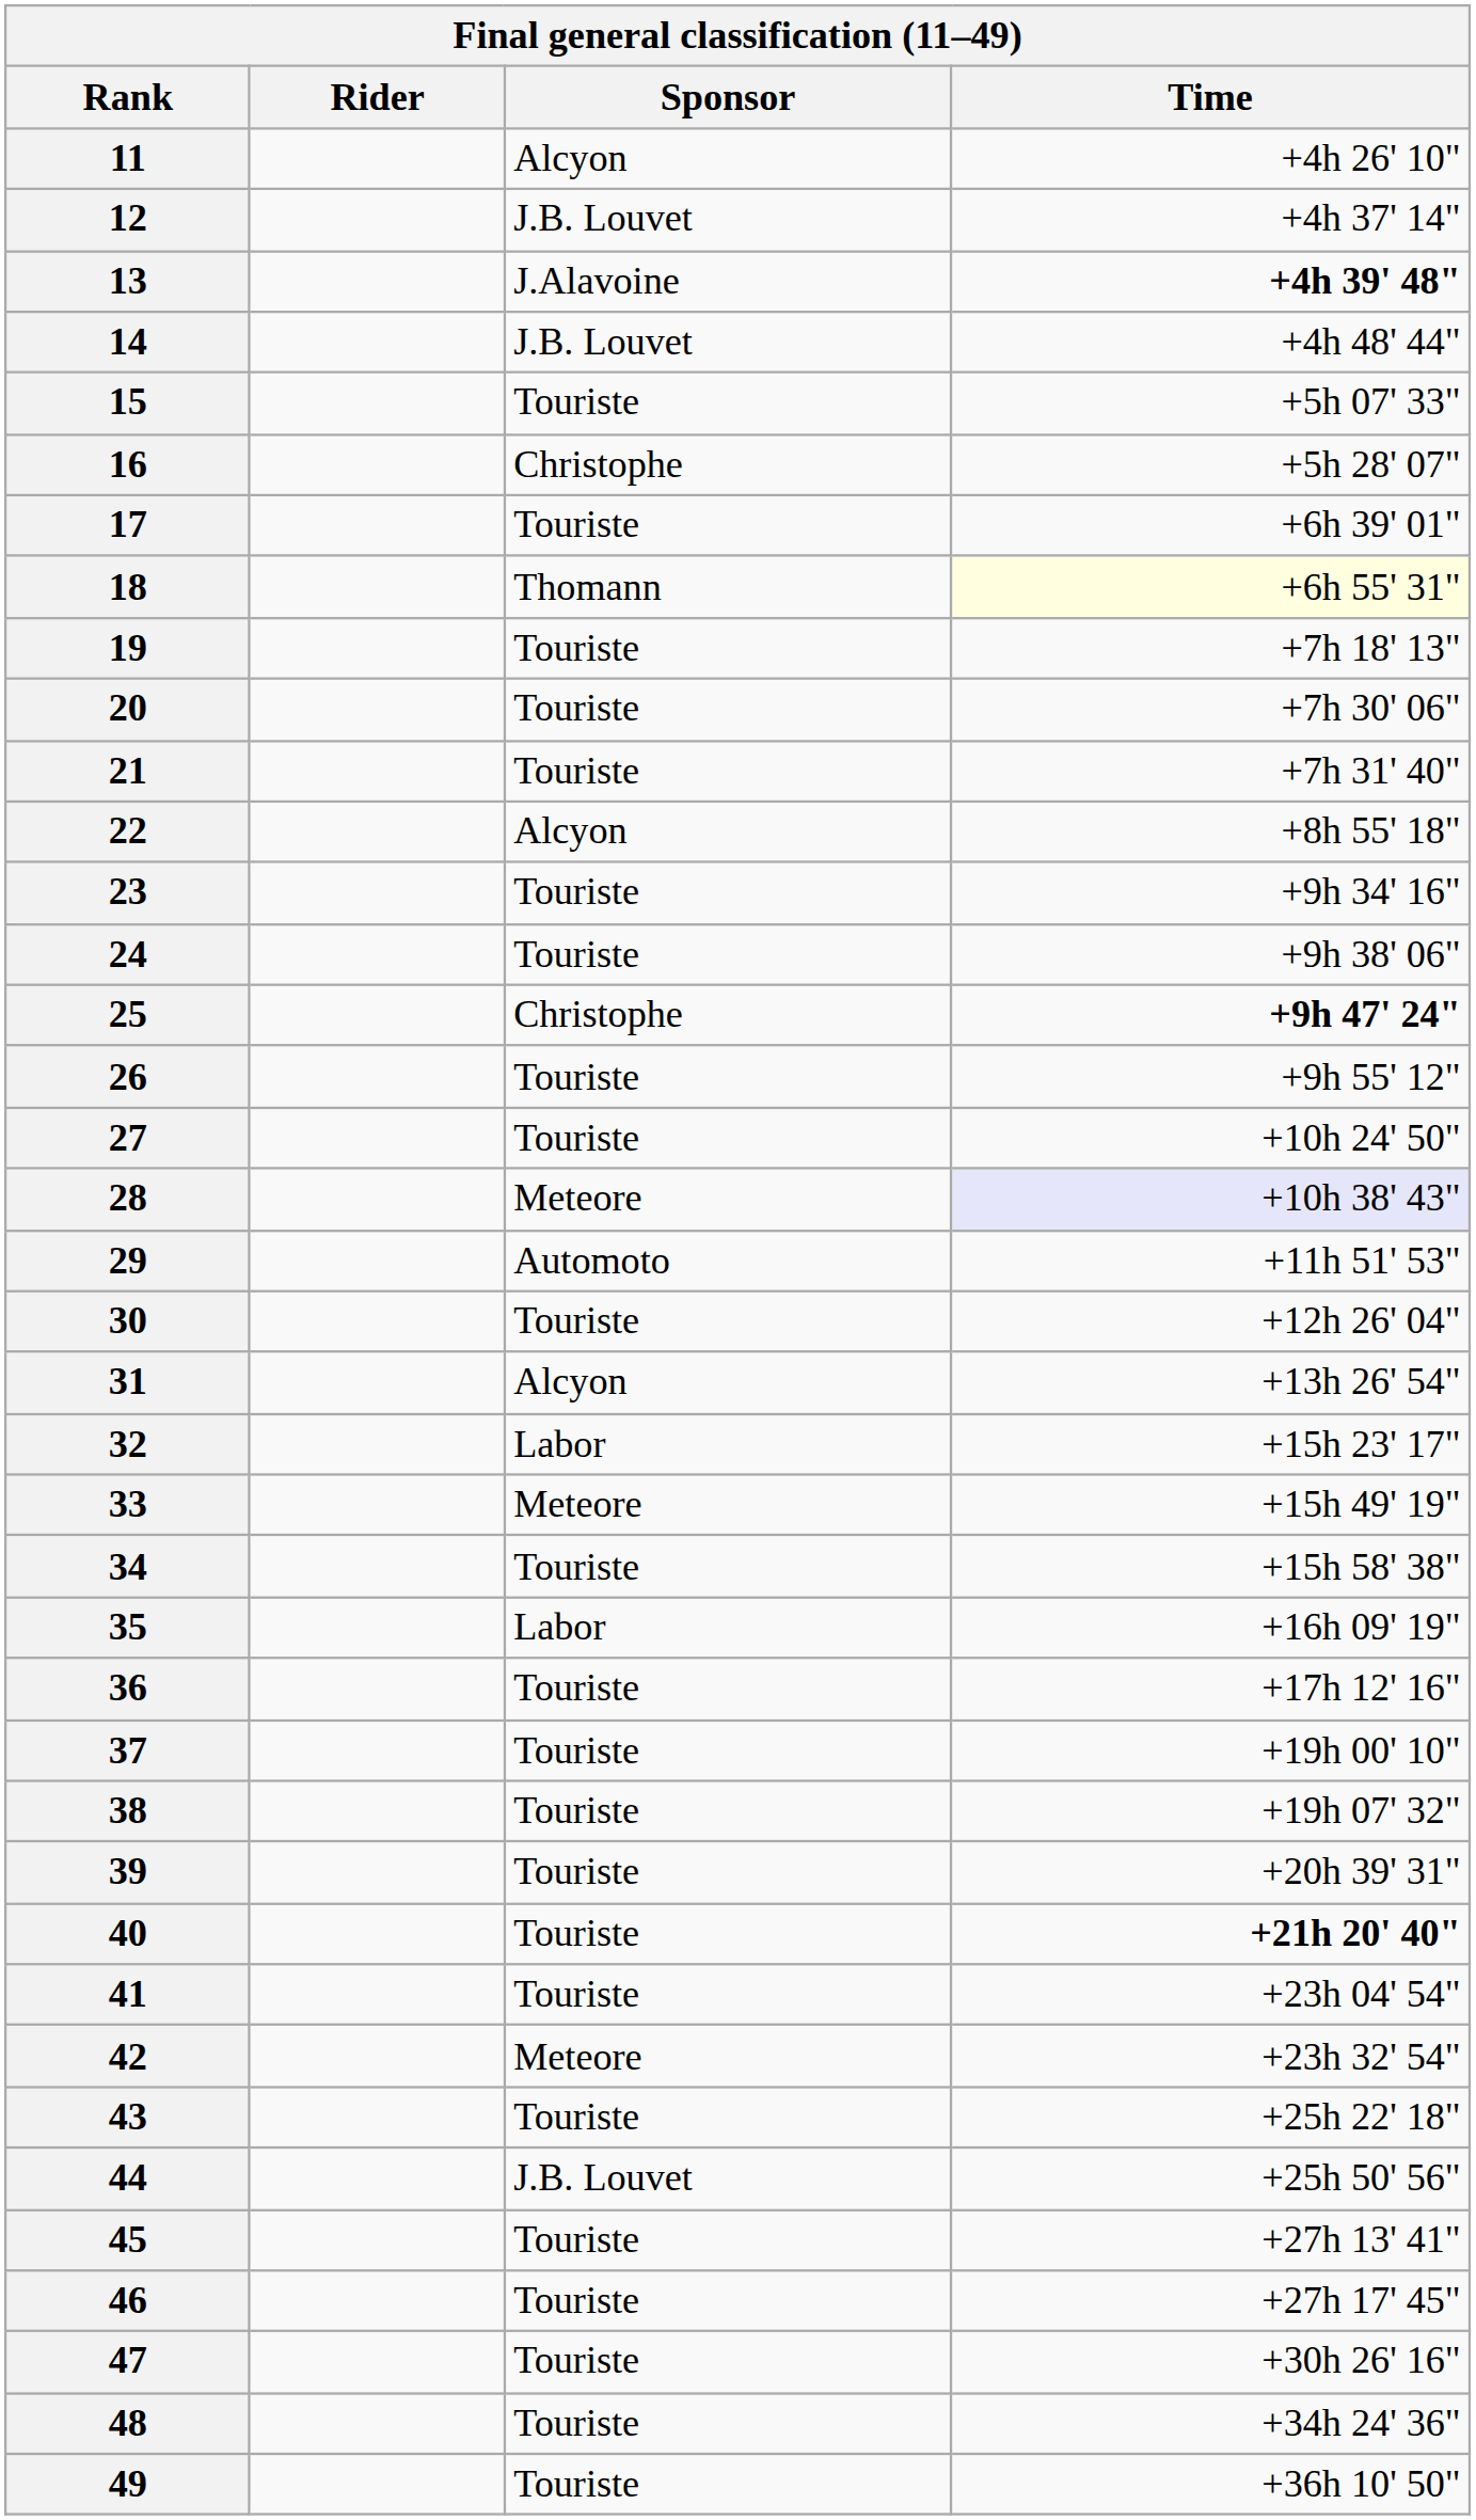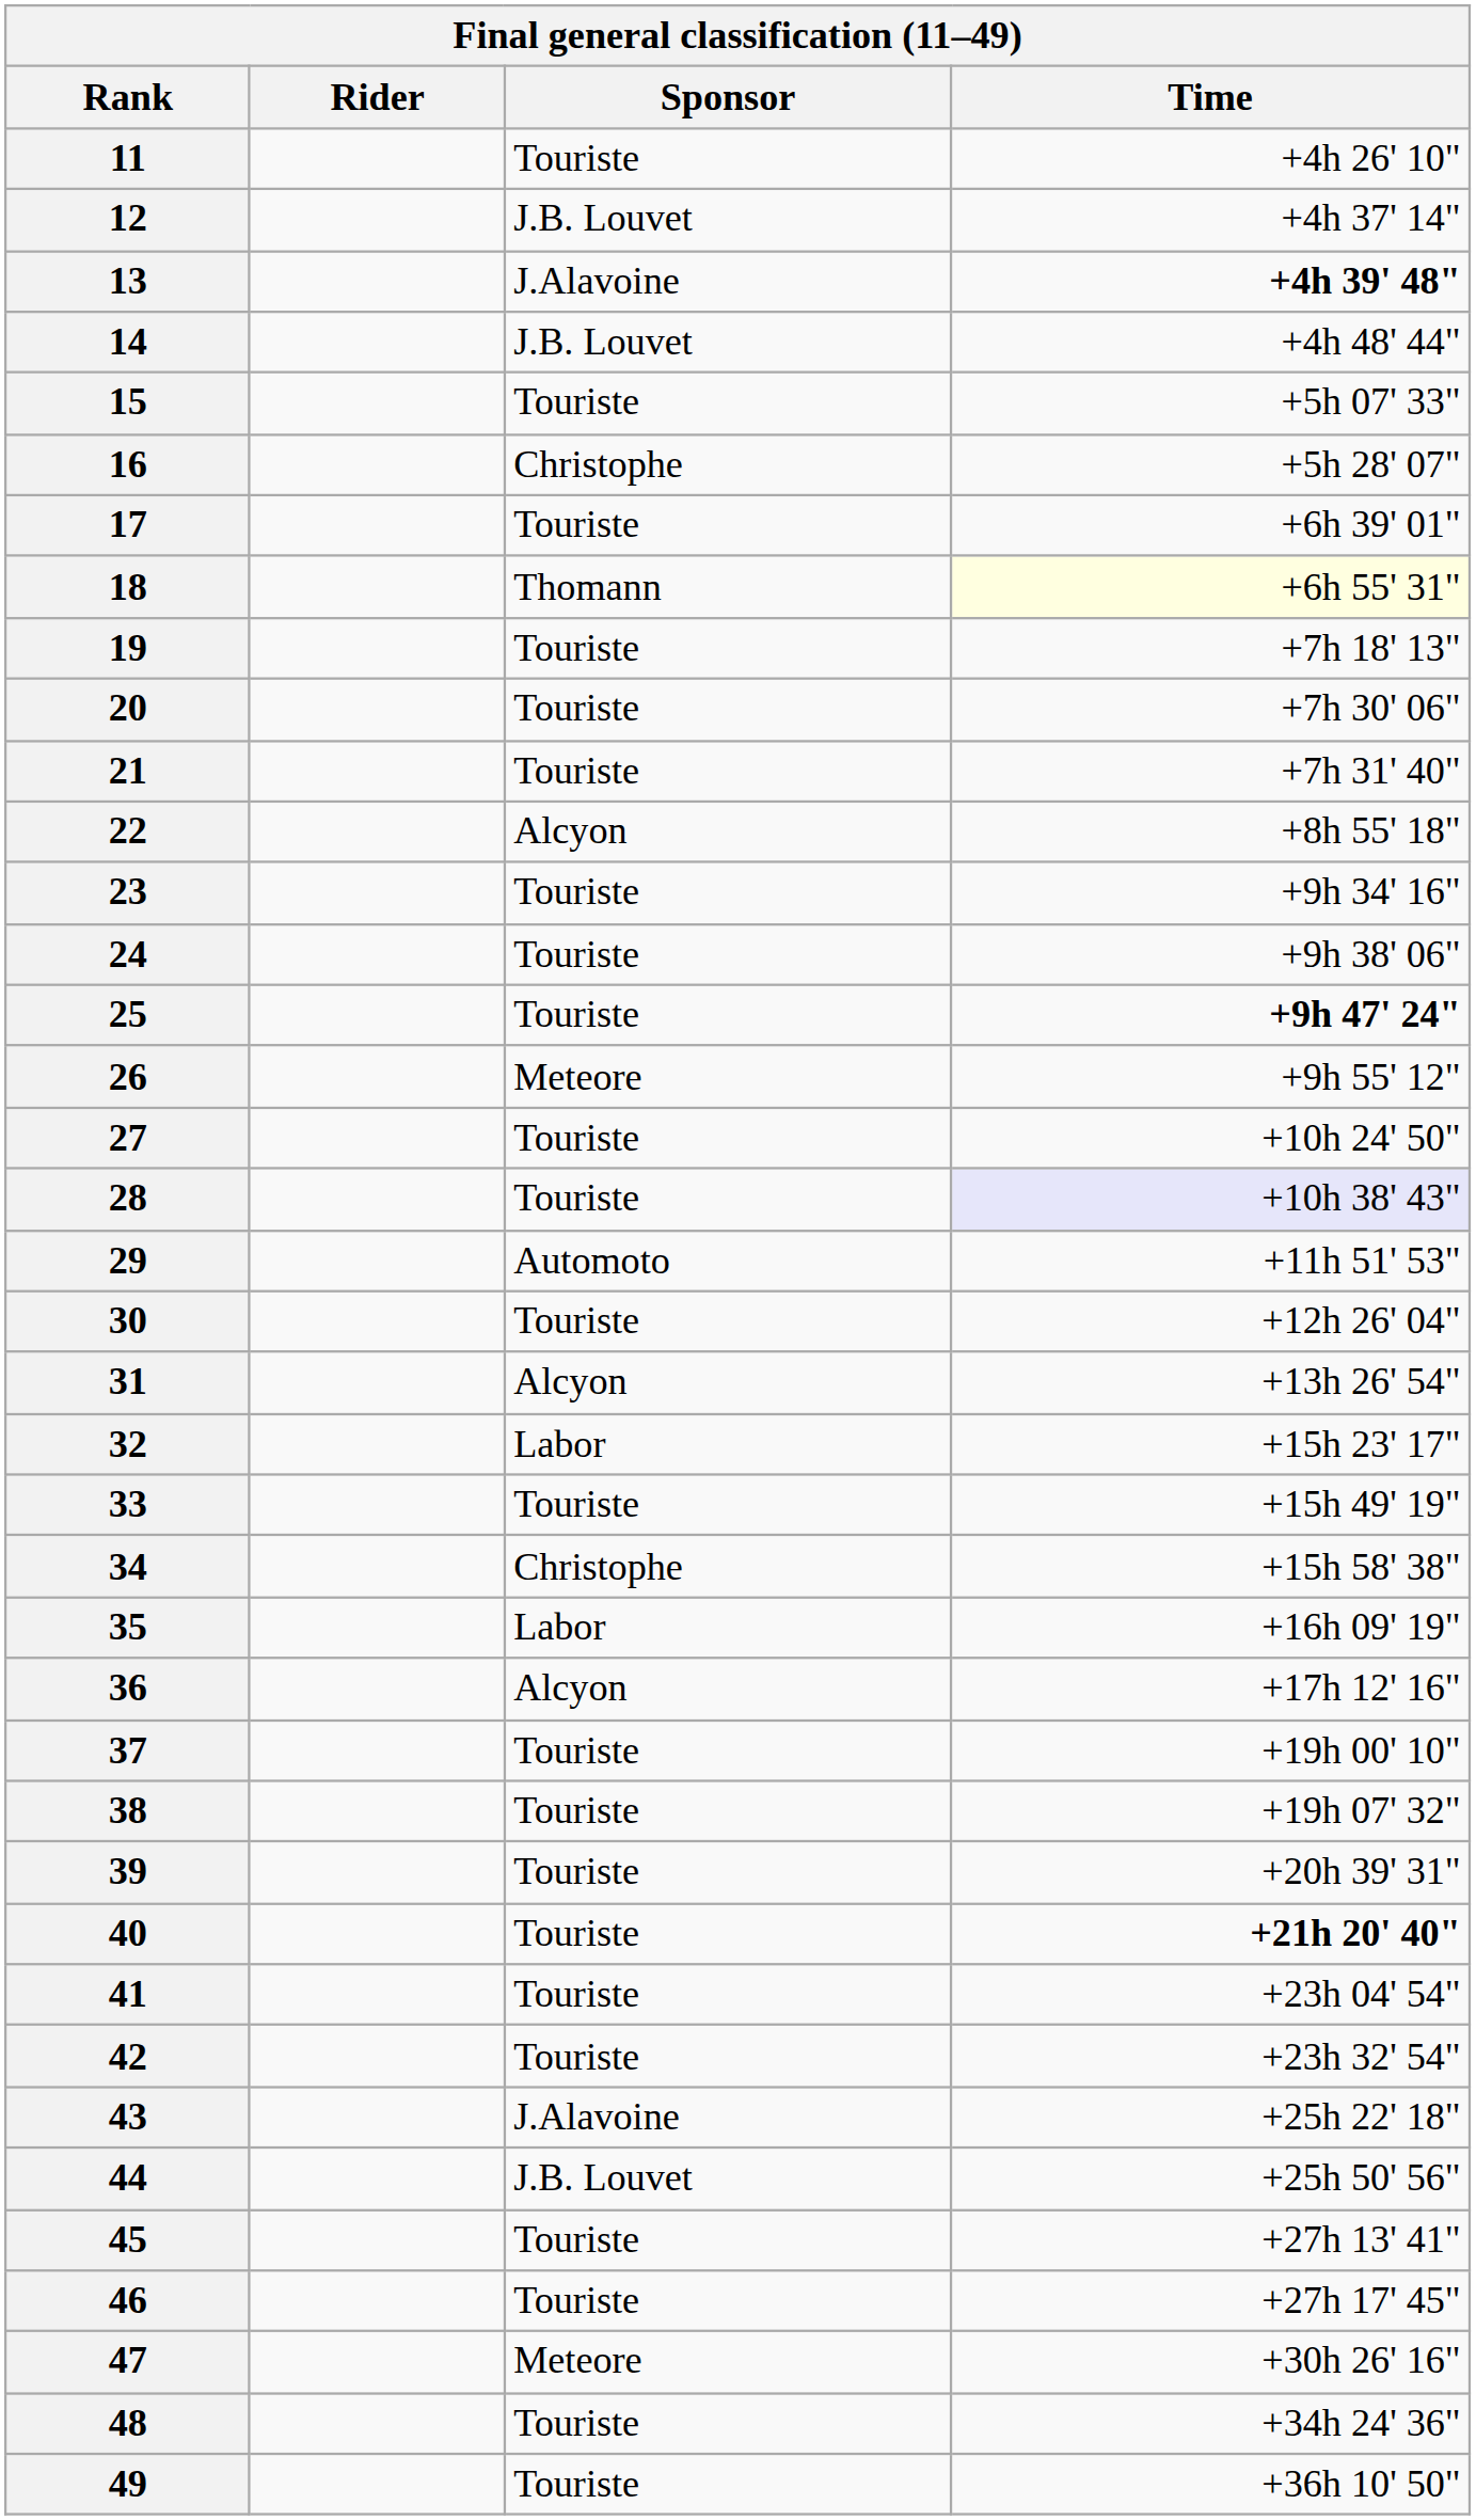11 | Sponsor: Alcyon -> Touriste
25 | Sponsor: Christophe -> Touriste
26 | Sponsor: Touriste -> Meteore
28 | Sponsor: Meteore -> Touriste
33 | Sponsor: Meteore -> Touriste
34 | Sponsor: Touriste -> Christophe
36 | Sponsor: Touriste -> Alcyon
42 | Sponsor: Meteore -> Touriste
43 | Sponsor: Touriste -> J.Alavoine
47 | Sponsor: Touriste -> Meteore
